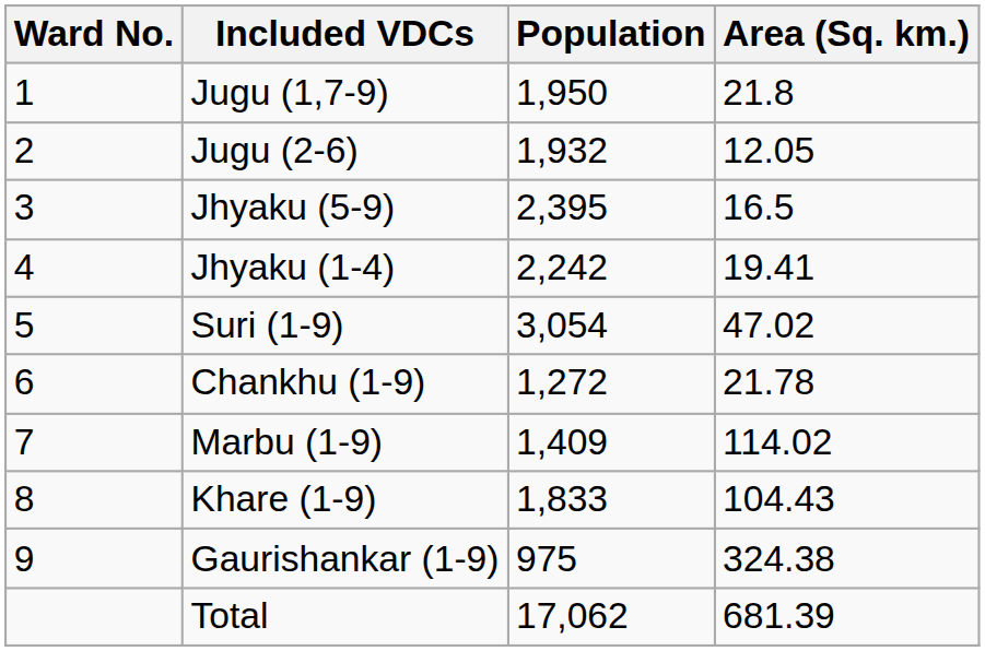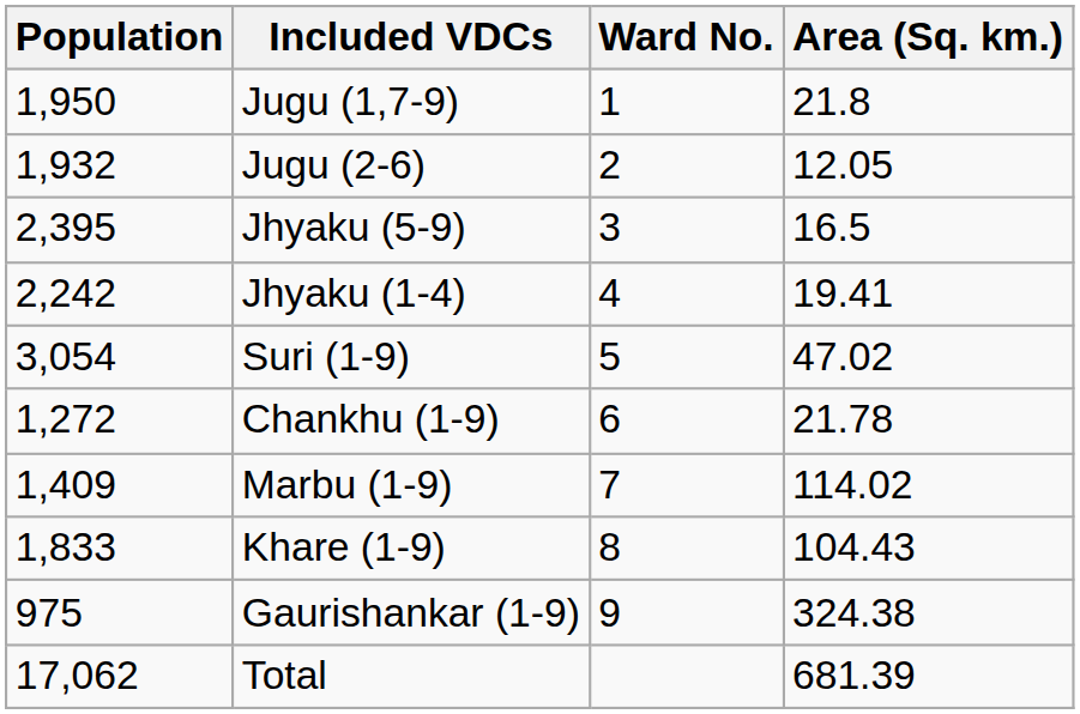columns swapped: Ward No. <-> Population
